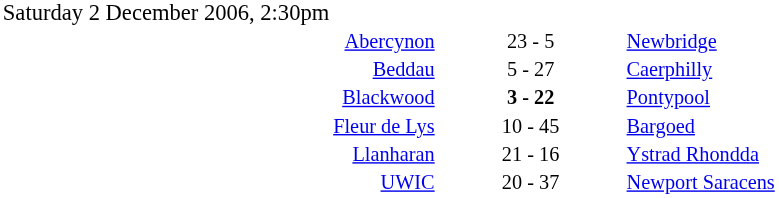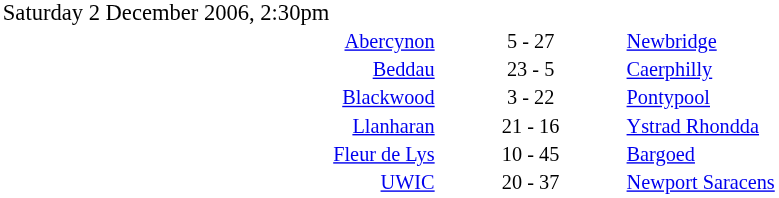Abercynon | column 2: 23 - 5 -> 5 - 27
Beddau | column 2: 5 - 27 -> 23 - 5
Blackwood | column 2: bold -> normal
rows swapped: Fleur de Lys <-> Llanharan
